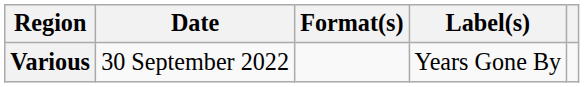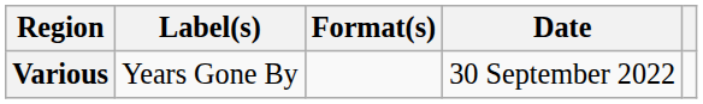columns swapped: Date <-> Label(s)
